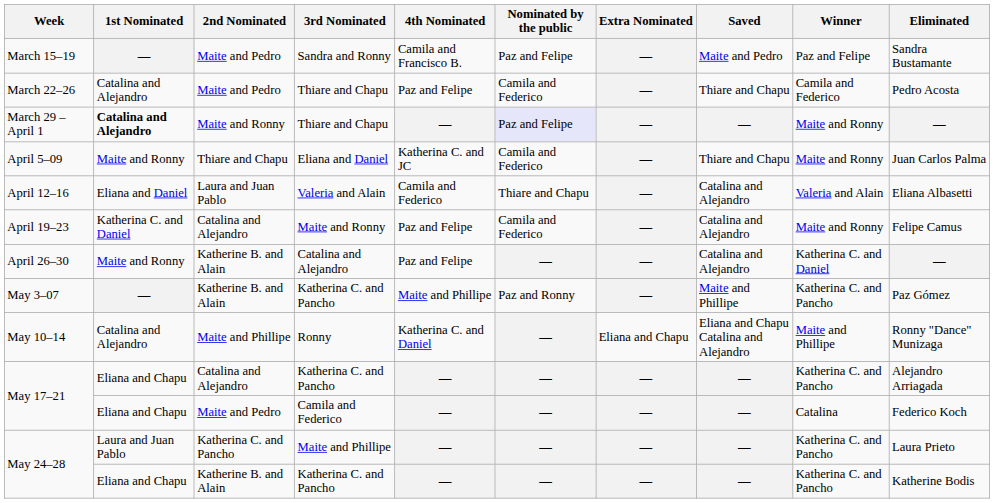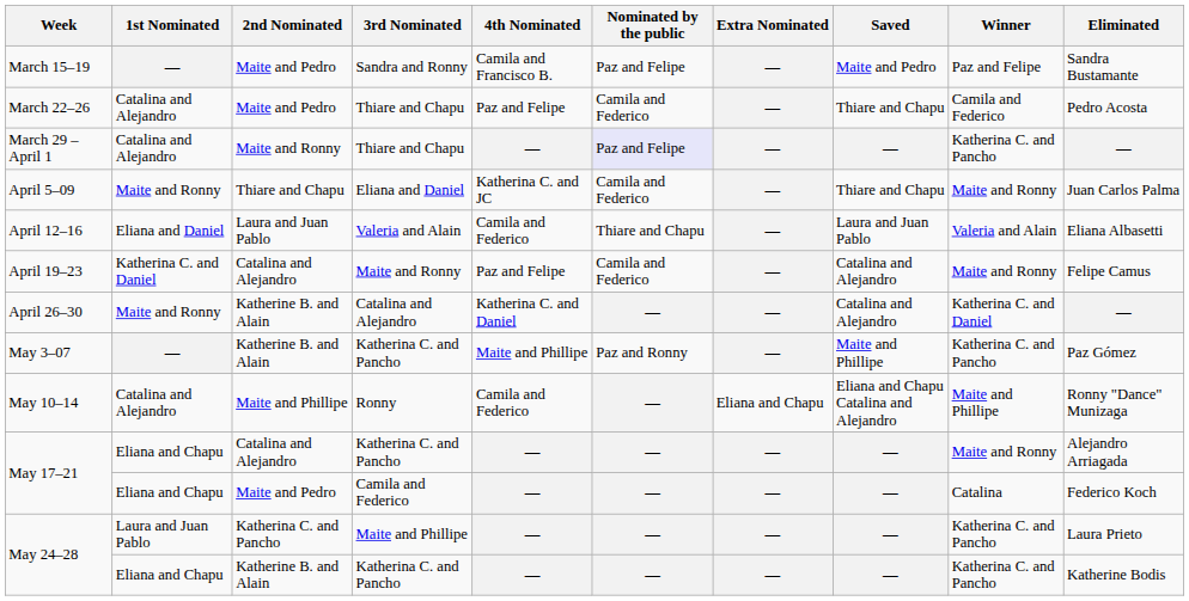March 29 – April 1 | 1st Nominated: bold -> normal
March 29 – April 1 | Winner: Maite and Ronny -> Katherina C. and Pancho
April 12–16 | Saved: Catalina and Alejandro -> Laura and Juan Pablo
April 26–30 | 4th Nominated: Paz and Felipe -> Katherina C. and Daniel
May 10–14 | 4th Nominated: Katherina C. and Daniel -> Camila and Federico
May 17–21 / Katherina C. and Pancho | Winner: Katherina C. and Pancho -> Maite and Ronny
